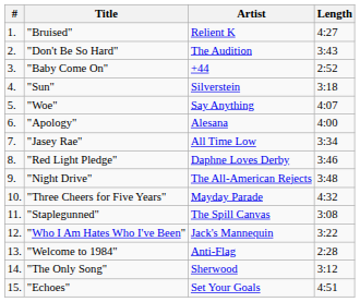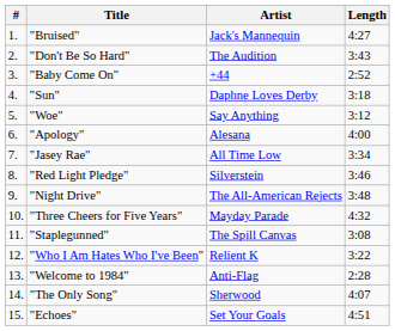"Bruised" | Artist: Relient K -> Jack's Mannequin
"Sun" | Artist: Silverstein -> Daphne Loves Derby
"Woe" | Length: 4:07 -> 3:12
"Red Light Pledge" | Artist: Daphne Loves Derby -> Silverstein
"Who I Am Hates Who I've Been" | Artist: Jack's Mannequin -> Relient K
"The Only Song" | Length: 3:12 -> 4:07
